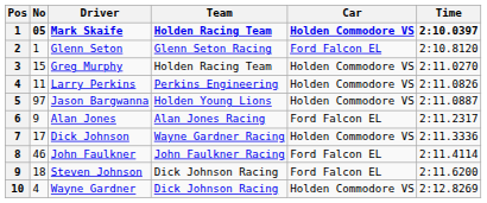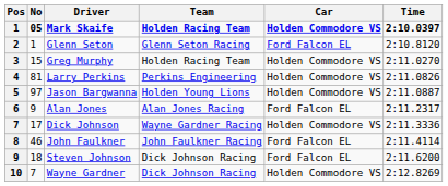Larry Perkins | No: 11 -> 81
Wayne Gardner | No: 4 -> 7
